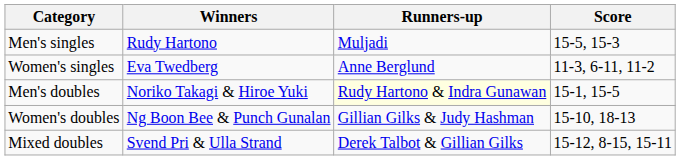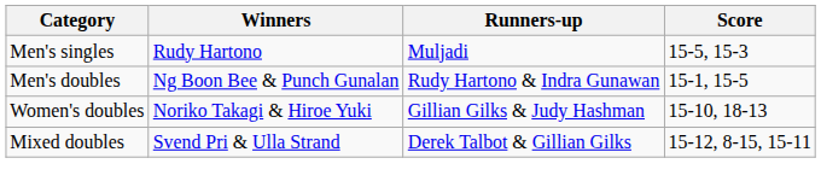- row: Women's singles | Eva Twedberg | Anne Berglund | 11-3, 6-11, 11-2
Men's doubles | Winners: Noriko Takagi & Hiroe Yuki -> Ng Boon Bee & Punch Gunalan
Men's doubles | Runners-up: lightyellow background -> no background
Women's doubles | Winners: Ng Boon Bee & Punch Gunalan -> Noriko Takagi & Hiroe Yuki
